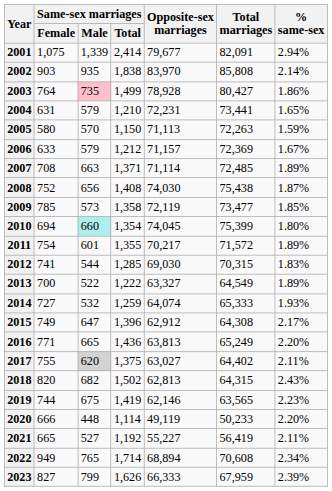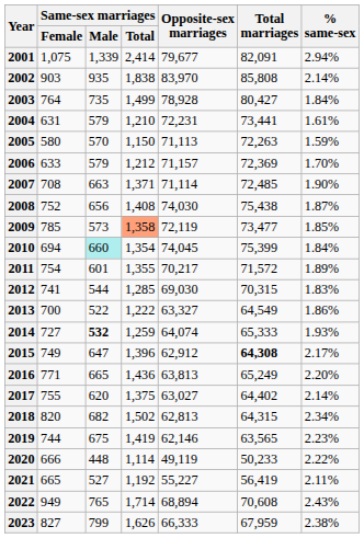2003 | Same-sex marriages / Male: pink background -> no background
2003 | % same-sex: 1.86% -> 1.84%
2004 | % same-sex: 1.65% -> 1.61%
2006 | % same-sex: 1.67% -> 1.70%
2007 | % same-sex: 1.89% -> 1.90%
2009 | Same-sex marriages / Total: no background -> lightsalmon background
2010 | % same-sex: 1.80% -> 1.84%
2013 | % same-sex: 1.89% -> 1.86%
2014 | Same-sex marriages / Male: normal -> bold
2015 | Total marriages: normal -> bold
2017 | Same-sex marriages / Male: lightgrey background -> no background
2017 | % same-sex: 2.11% -> 2.14%
2018 | % same-sex: 2.43% -> 2.34%
2020 | % same-sex: 2.20% -> 2.22%
2022 | % same-sex: 2.34% -> 2.43%
2023 | % same-sex: 2.39% -> 2.38%
